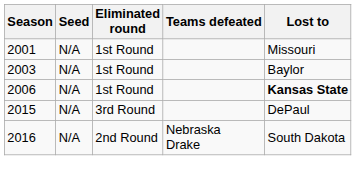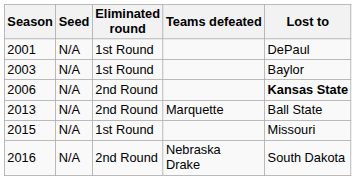2001 | Lost to: Missouri -> DePaul
2006 | Eliminated round: 1st Round -> 2nd Round
+ row: 2013 | N/A | 2nd Round | Marquette | Ball State
2015 | Eliminated round: 3rd Round -> 1st Round
2015 | Lost to: DePaul -> Missouri
